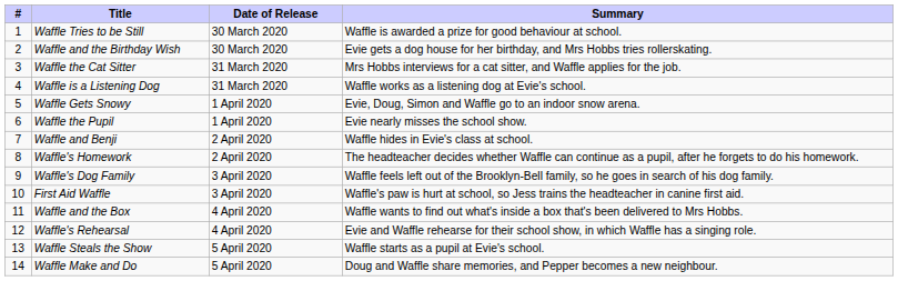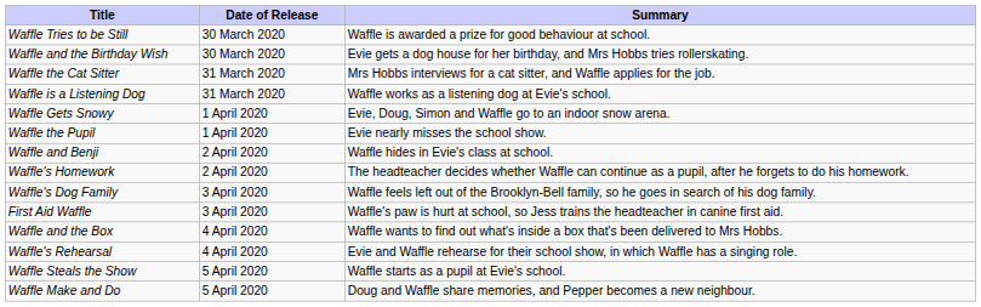- column: # | 1 | 2 | 3 | 4 | 5 | 6 | 7 | 8 | 9 | 10 | 11 | 12 | 13 | 14
